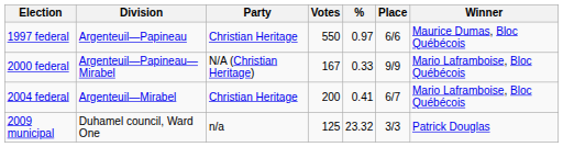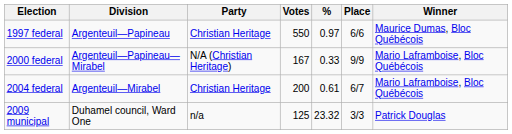2004 federal | %: 0.41 -> 0.61
